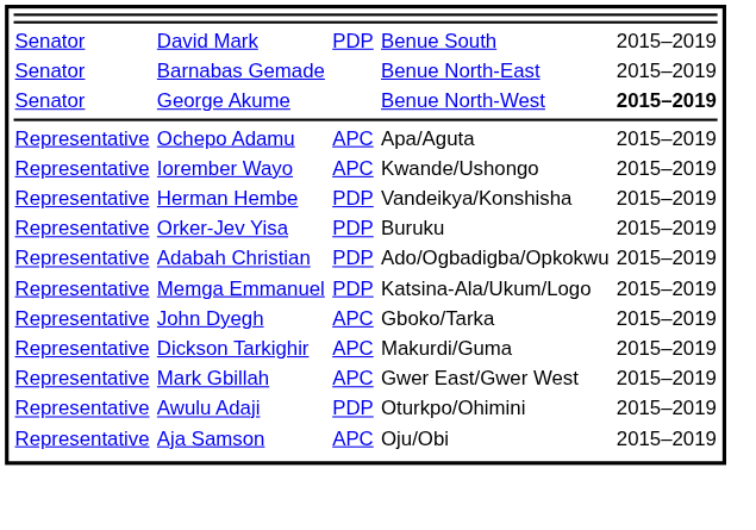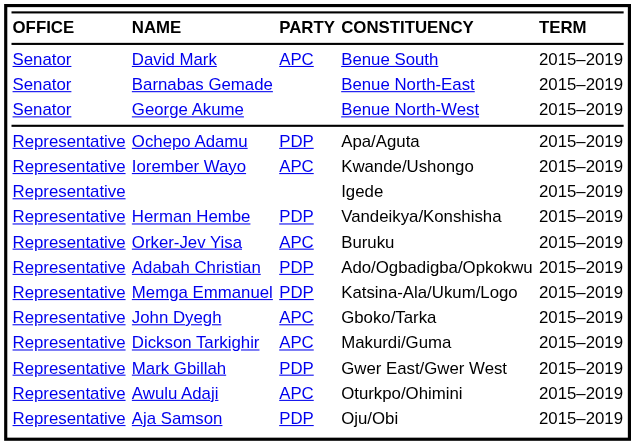+ row: OFFICE | NAME | PARTY | CONSTITUENCY | TERM
Benue South | column 3: PDP -> APC
Benue North-West | column 5: bold -> normal
Apa/Aguta | column 3: APC -> PDP
+ row: Representative | Igede | 2015–2019
Buruku | column 3: PDP -> APC
Gwer East/Gwer West | column 3: APC -> PDP
Oturkpo/Ohimini | column 3: PDP -> APC
Oju/Obi | column 3: APC -> PDP
